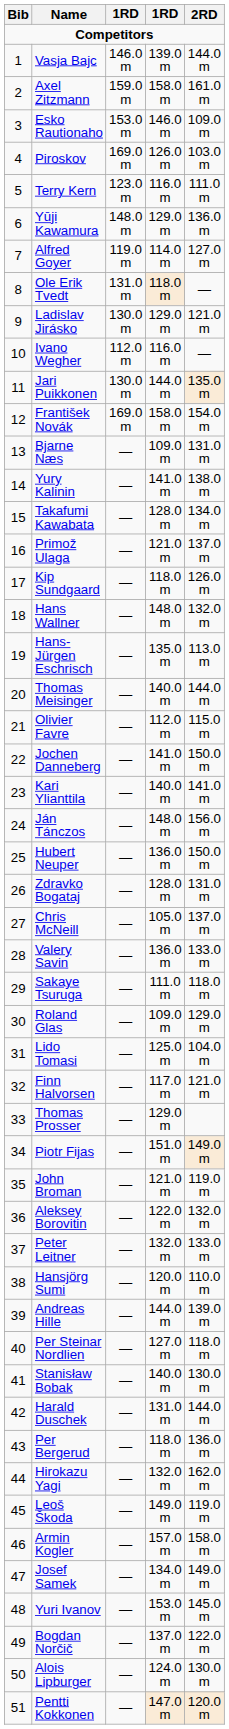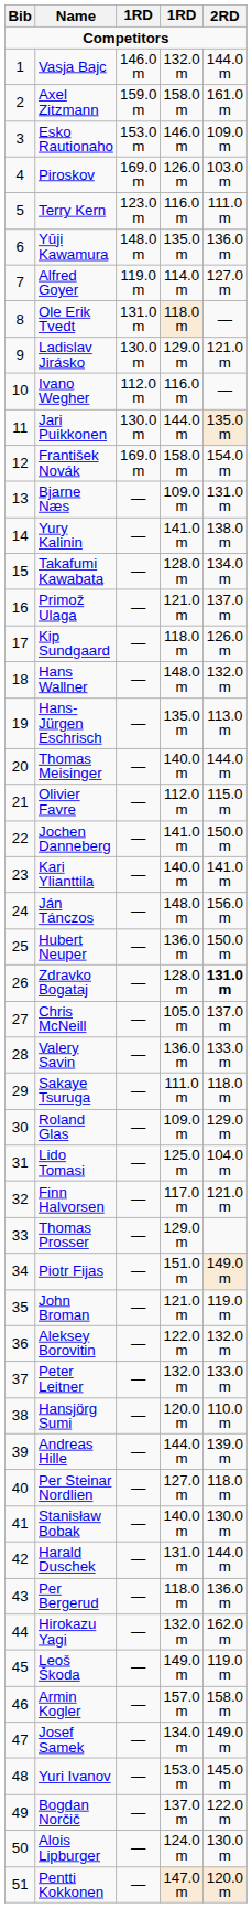Vasja Bajc | column 4: 139.0 m -> 132.0 m
Yūji Kawamura | column 4: 129.0 m -> 135.0 m
Zdravko Bogataj | 2RD: normal -> bold
